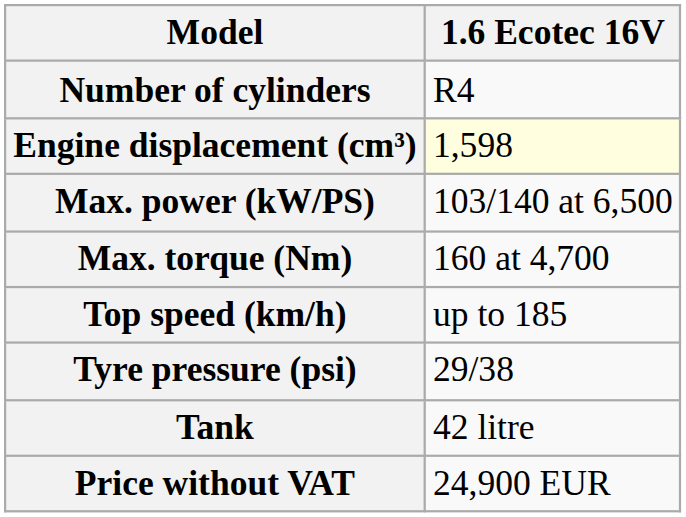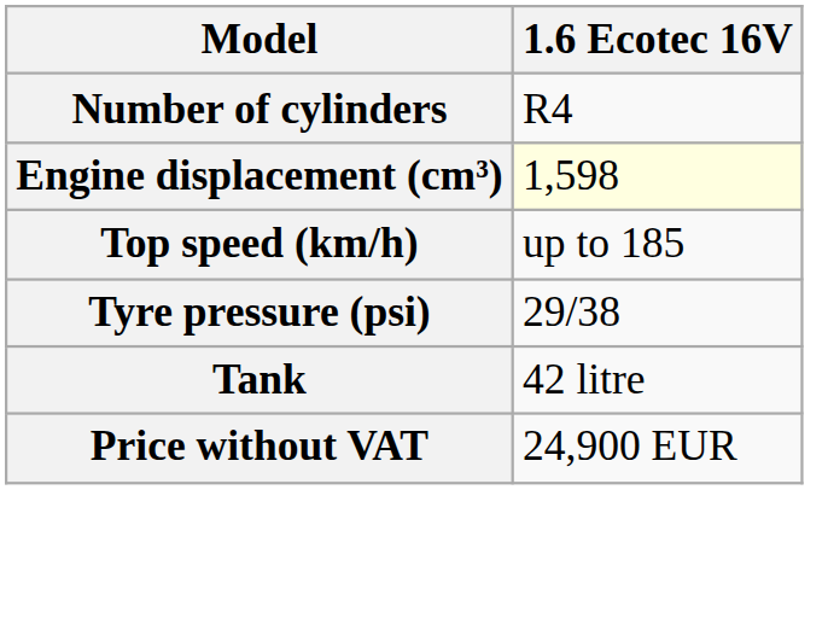- row: Max. power (kW/PS) | 103/140 at 6,500
- row: Max. torque (Nm) | 160 at 4,700
